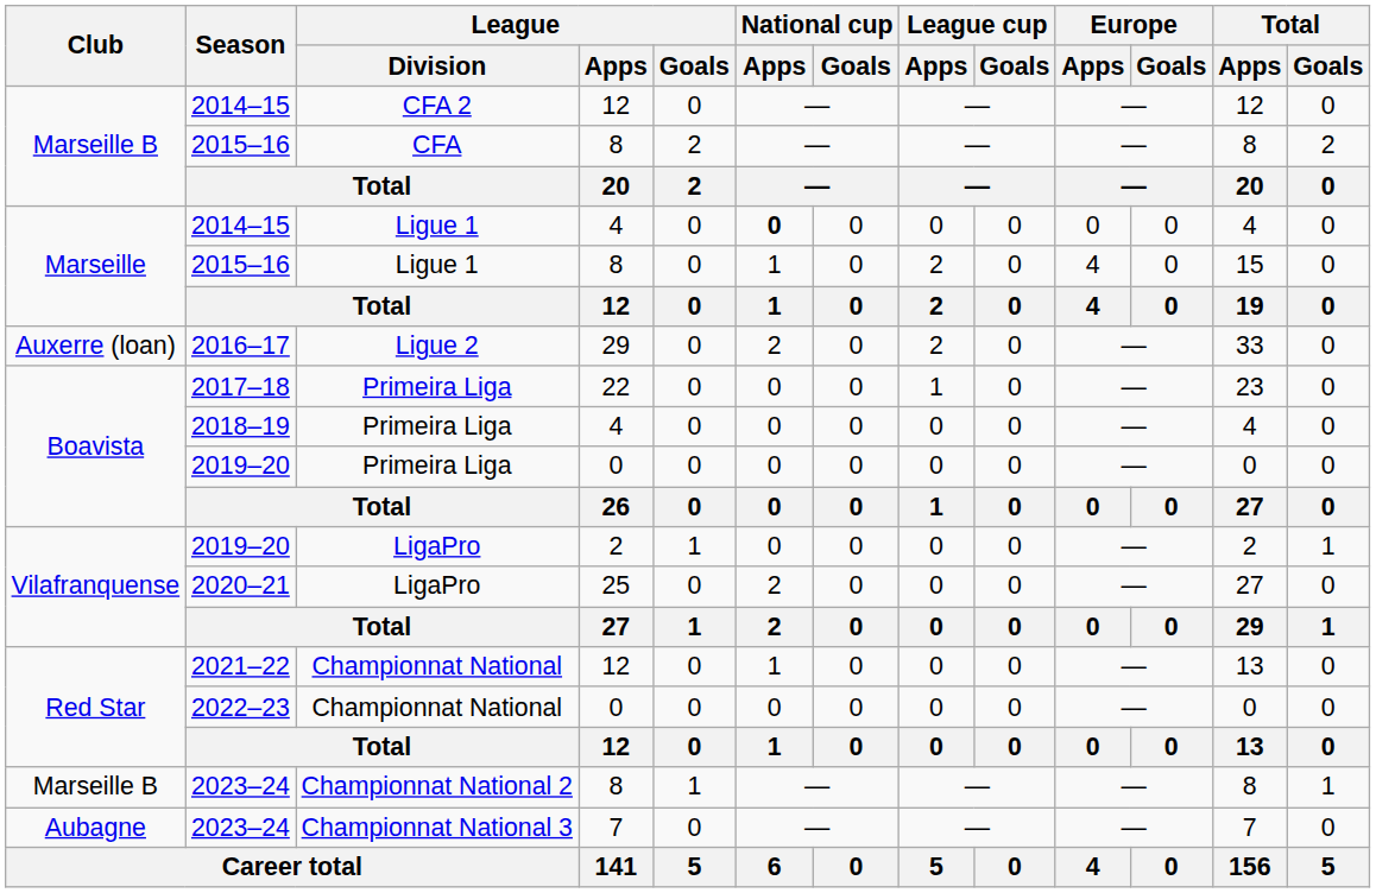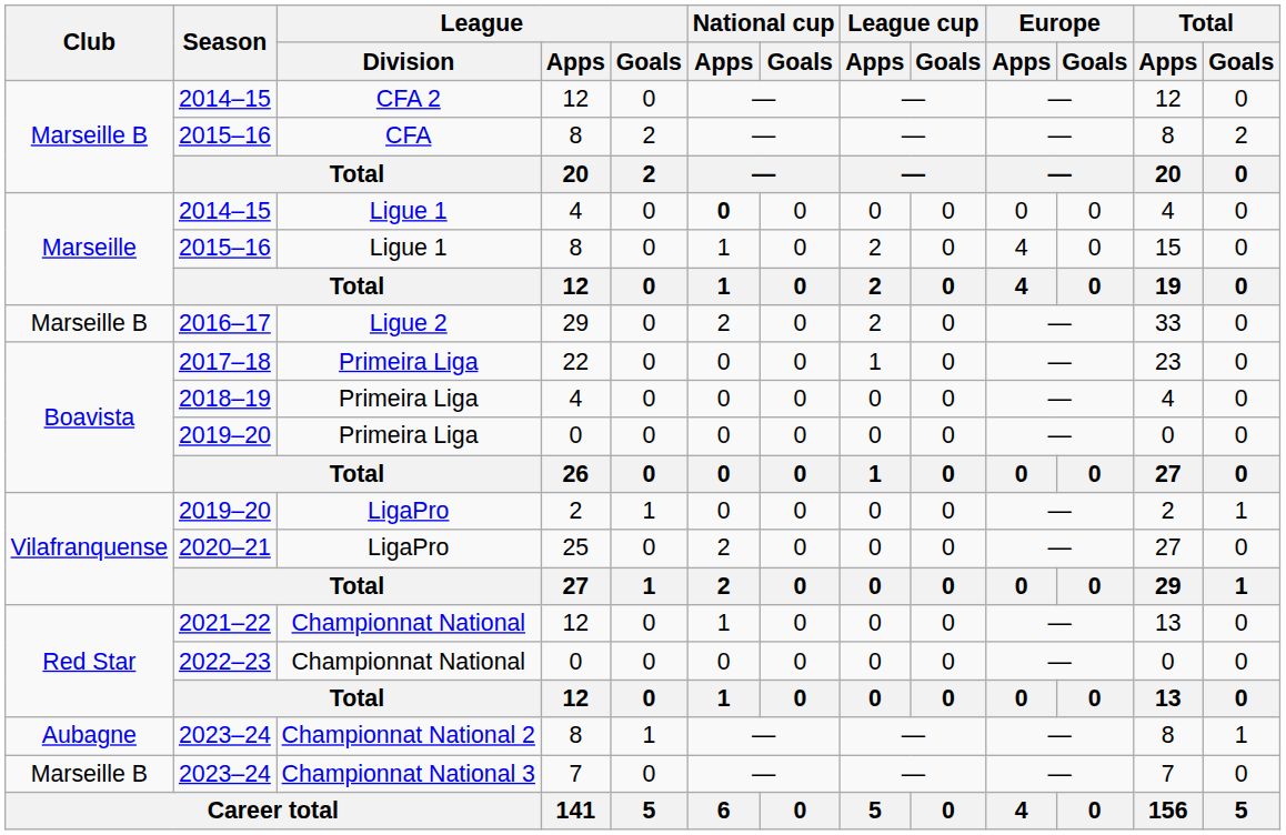2016–17 | Club: Auxerre (loan) -> Marseille B
2023–24 / Championnat National 2 | Club: Marseille B -> Aubagne
2023–24 / Championnat National 3 | Club: Aubagne -> Marseille B
